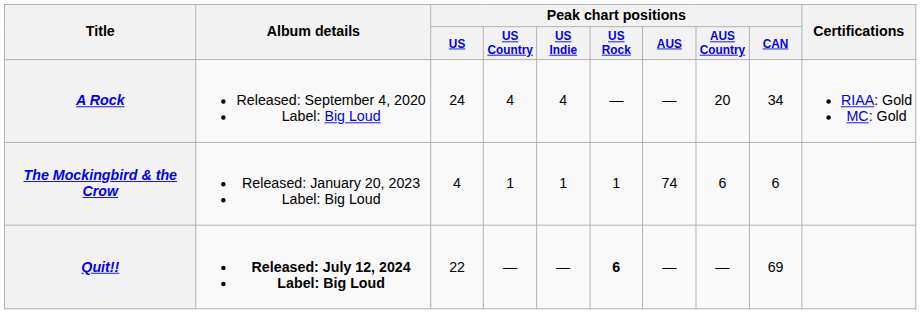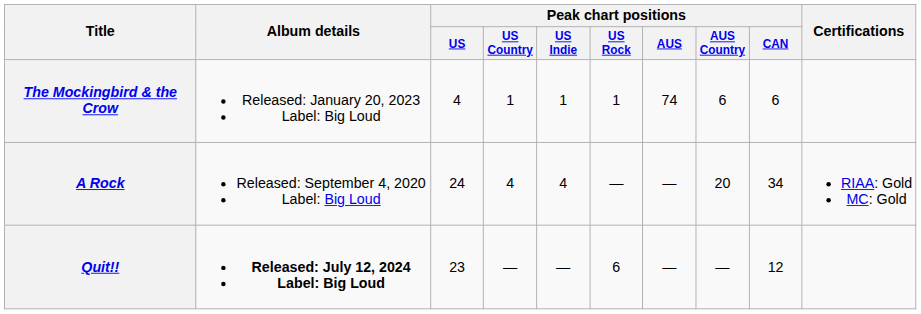rows swapped: A Rock <-> The Mockingbird & the Crow
Quit!! | Peak chart positions / US: 22 -> 23
Quit!! | Peak chart positions / US Rock: bold -> normal
Quit!! | Peak chart positions / CAN: 69 -> 12
